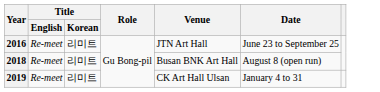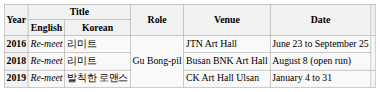2019 | Title / Korean: 리미트 -> 발칙한 로맨스
